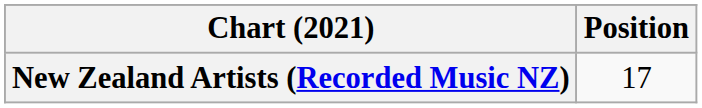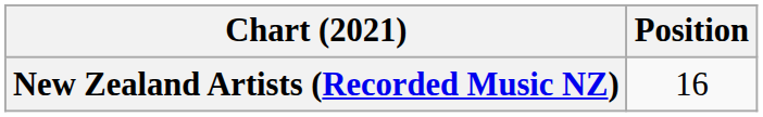New Zealand Artists (Recorded Music NZ) | Position: 17 -> 16
